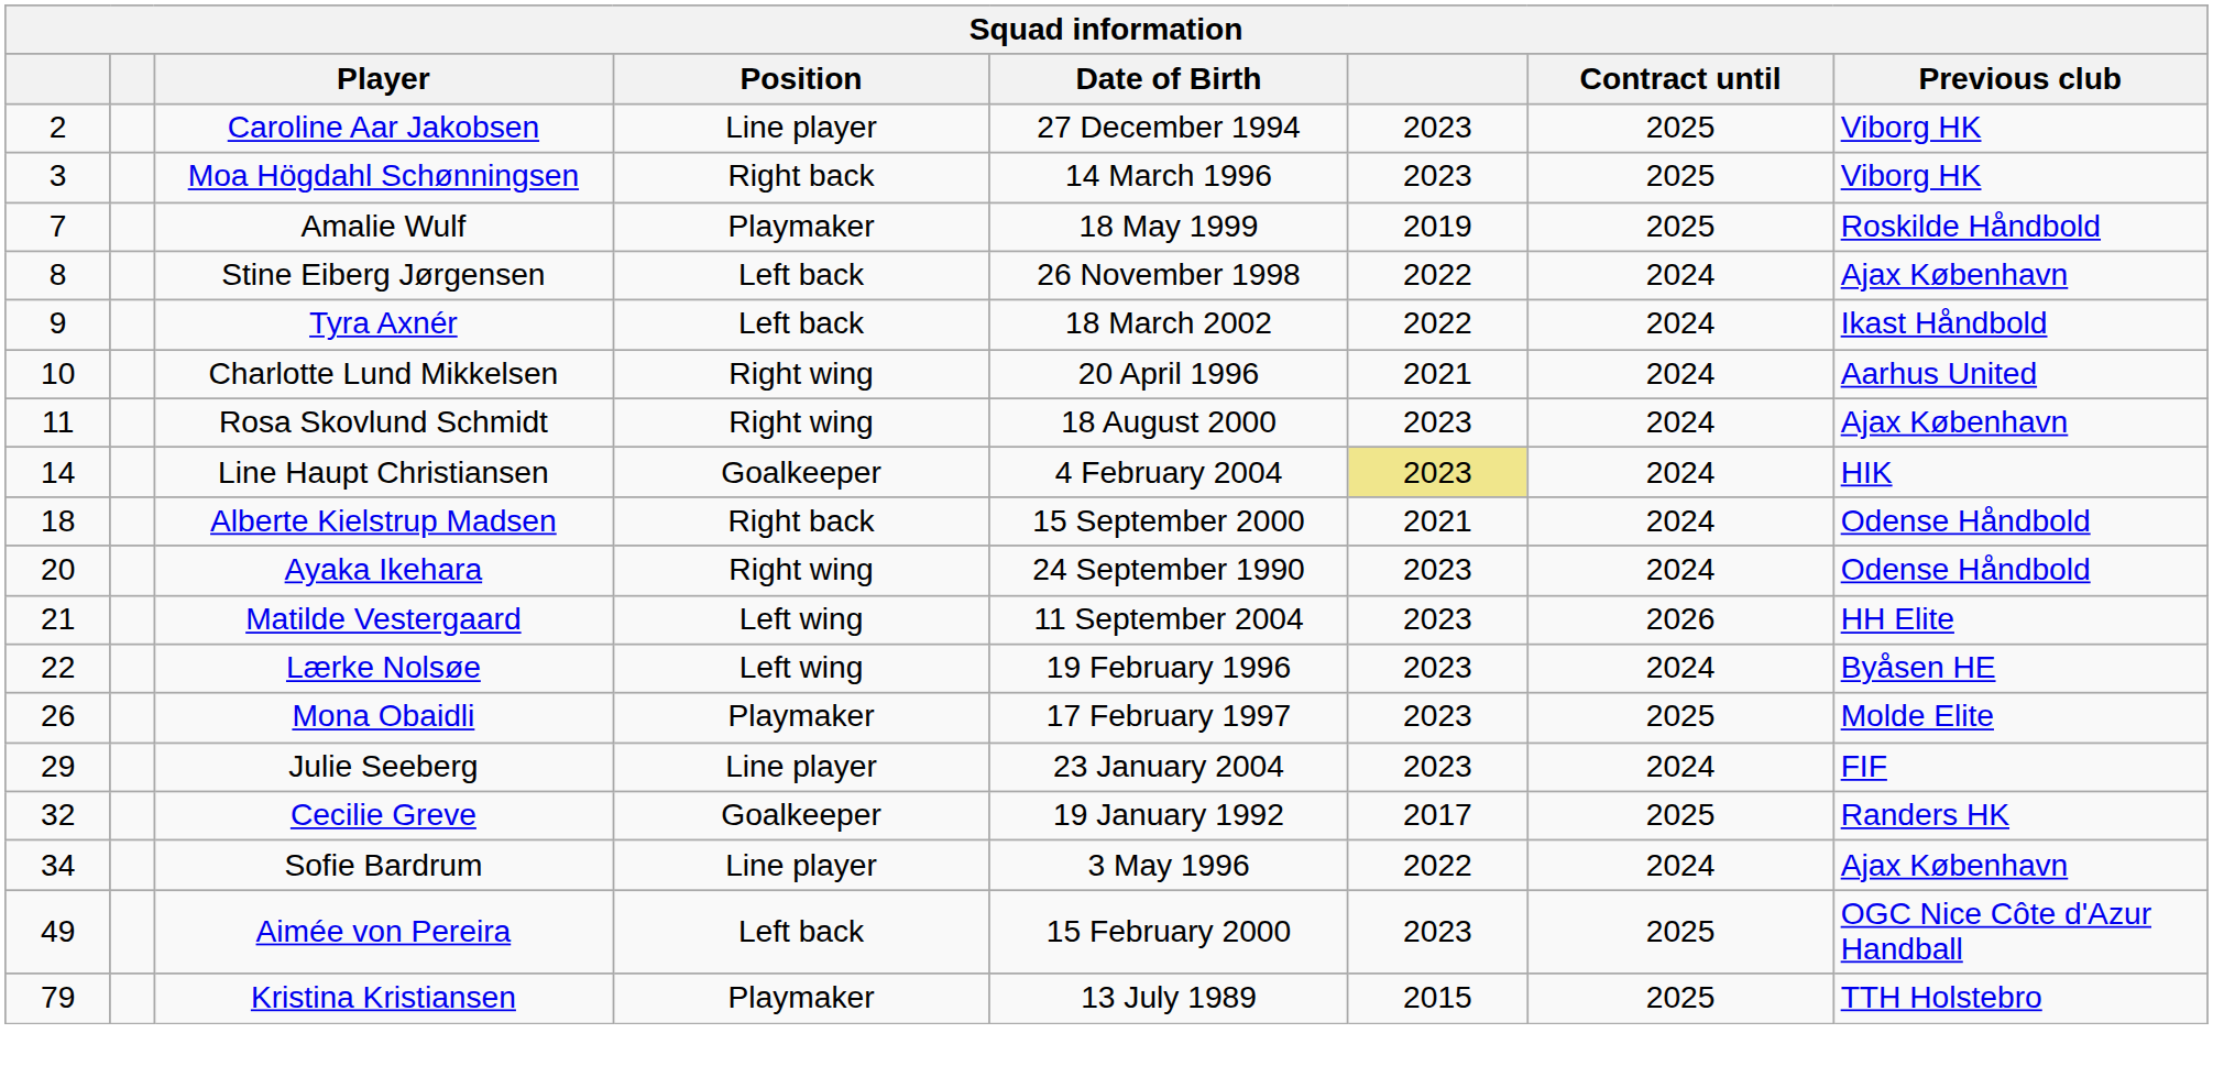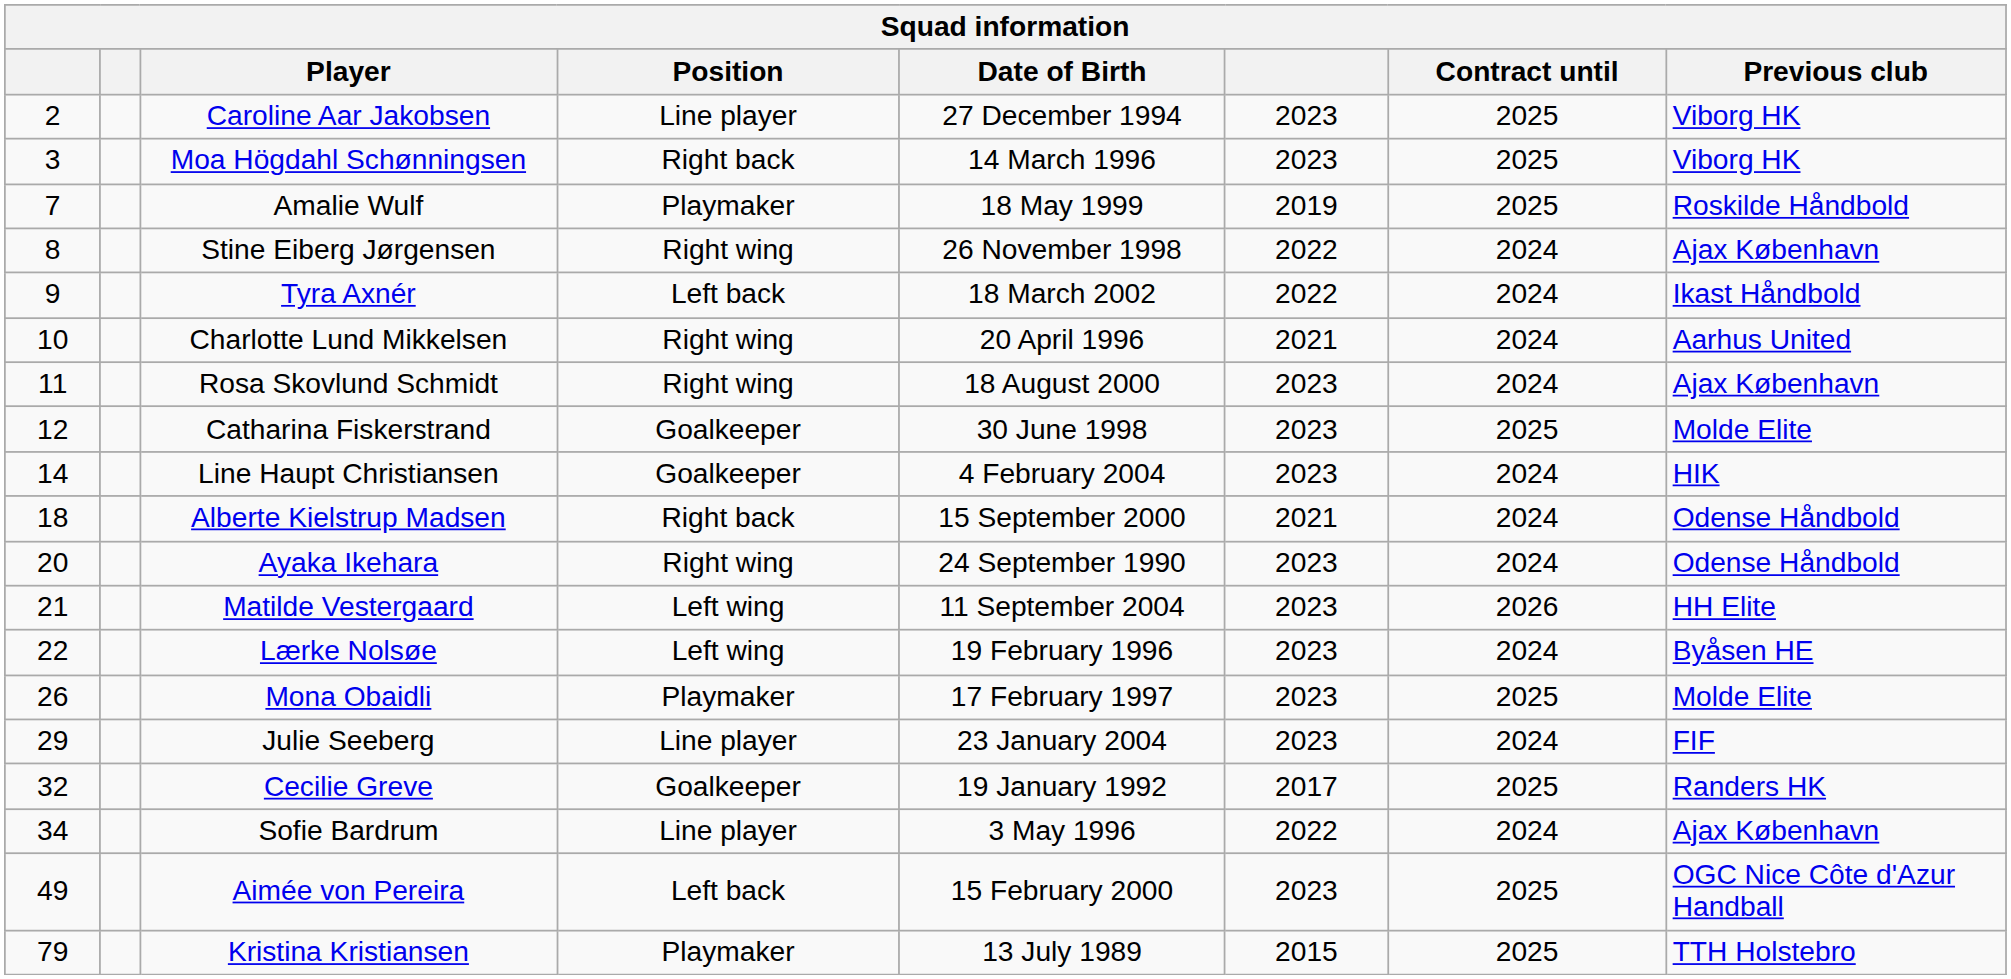Stine Eiberg Jørgensen | Position: Left back -> Right wing
+ row: 12 | Catharina Fiskerstrand | Goalkeeper | 30 June 1998 | 2023 | 2025 | Molde Elite
Line Haupt Christiansen | column 6: khaki background -> no background
